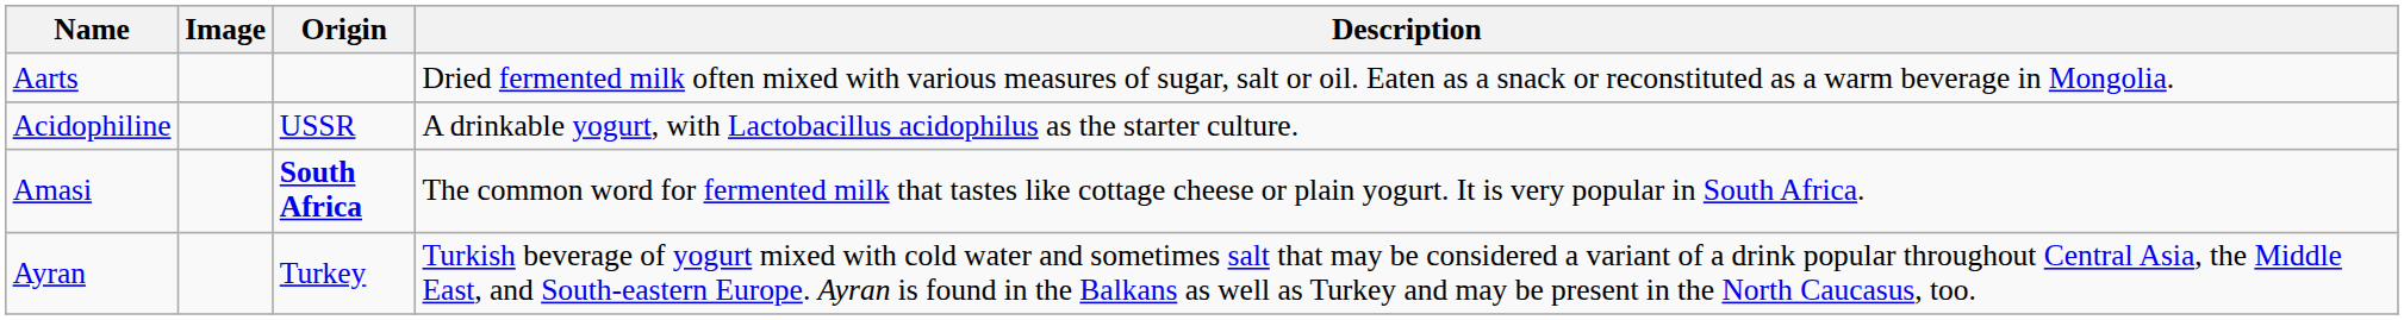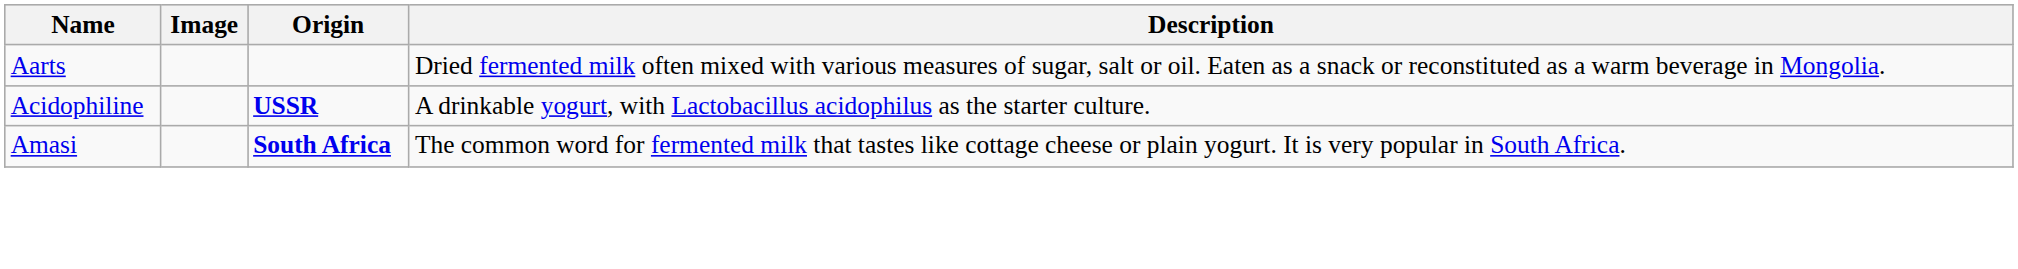Acidophiline | Origin: normal -> bold
- row: Ayran | Turkey | Turkish beverage of yogurt mixed with cold water and sometimes salt that may be considered a variant of a drink popular throughout Central Asia, the Middle East, and South-eastern Europe. Ayran is found in the Balkans as well as Turkey and may be present in the North Caucasus, too.
